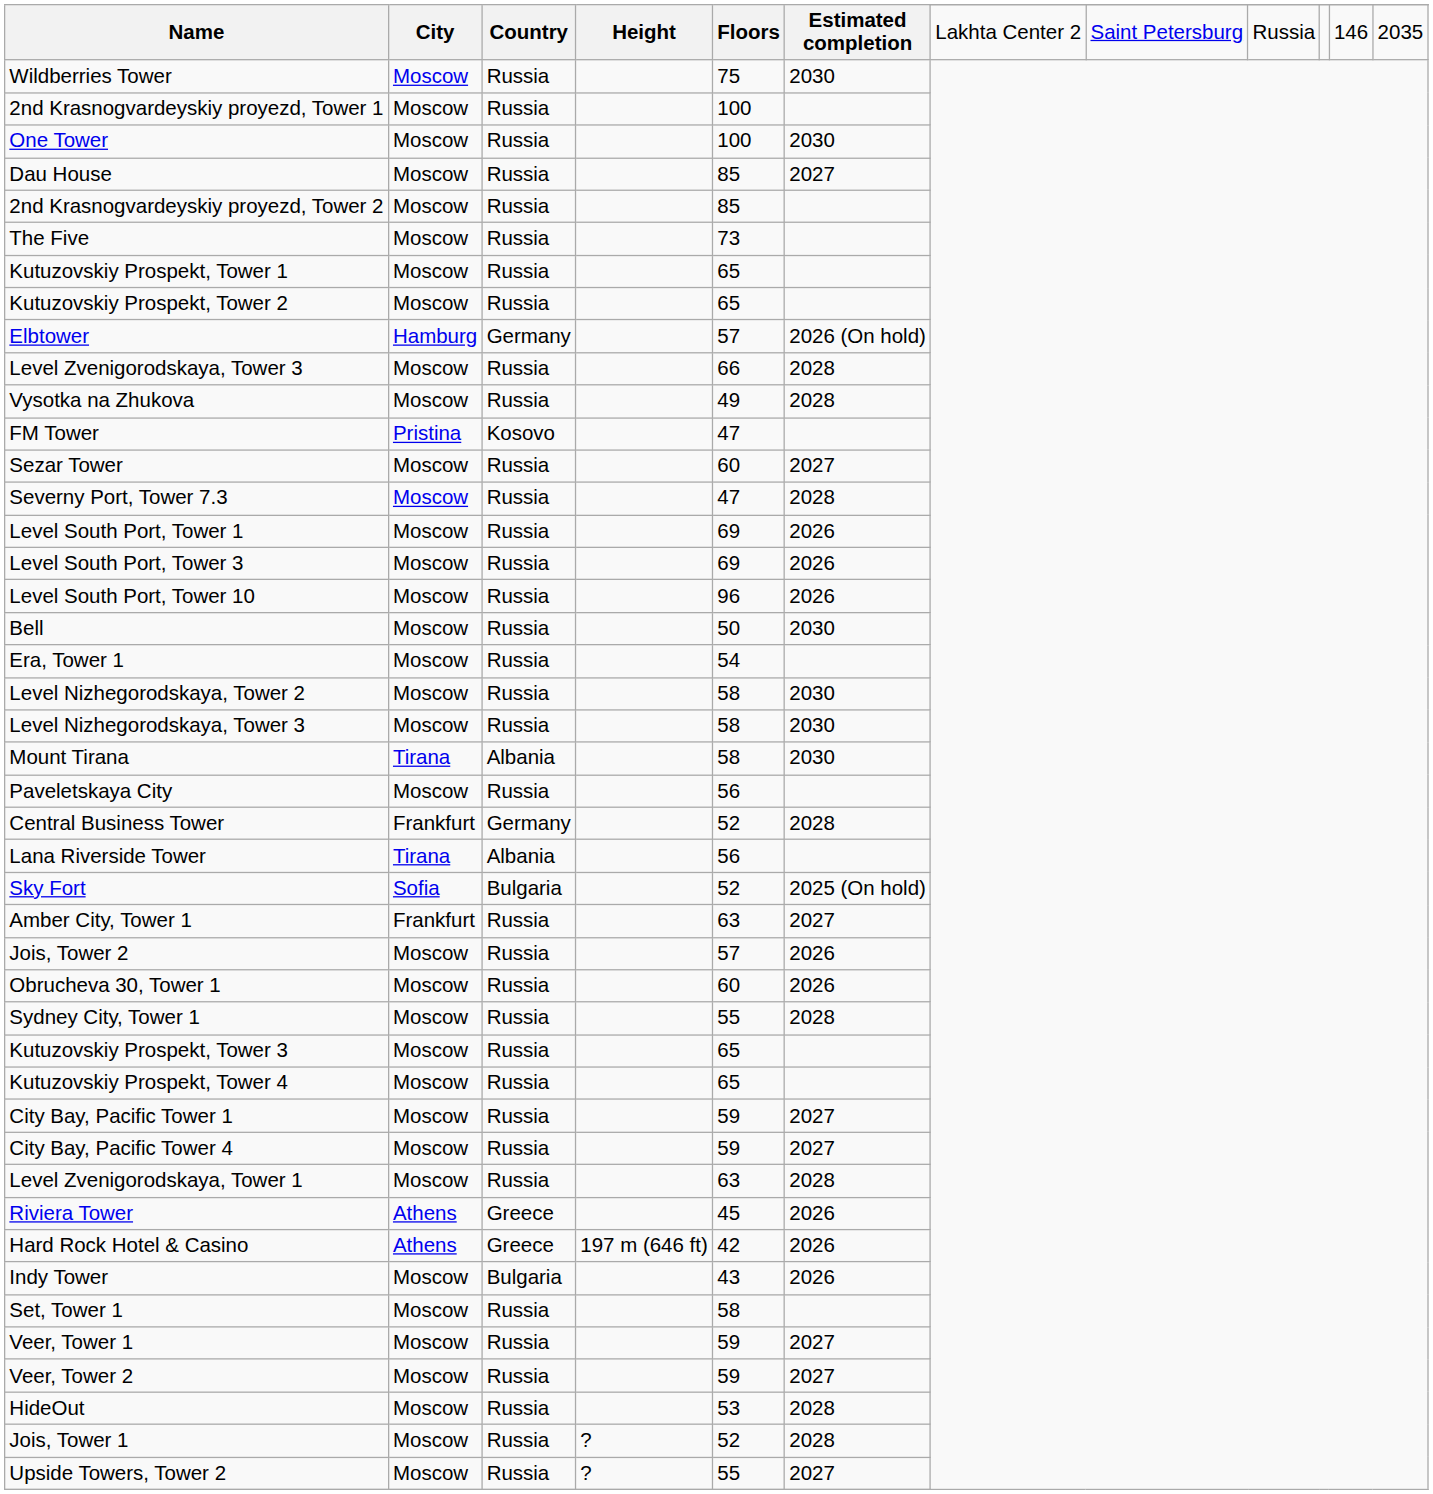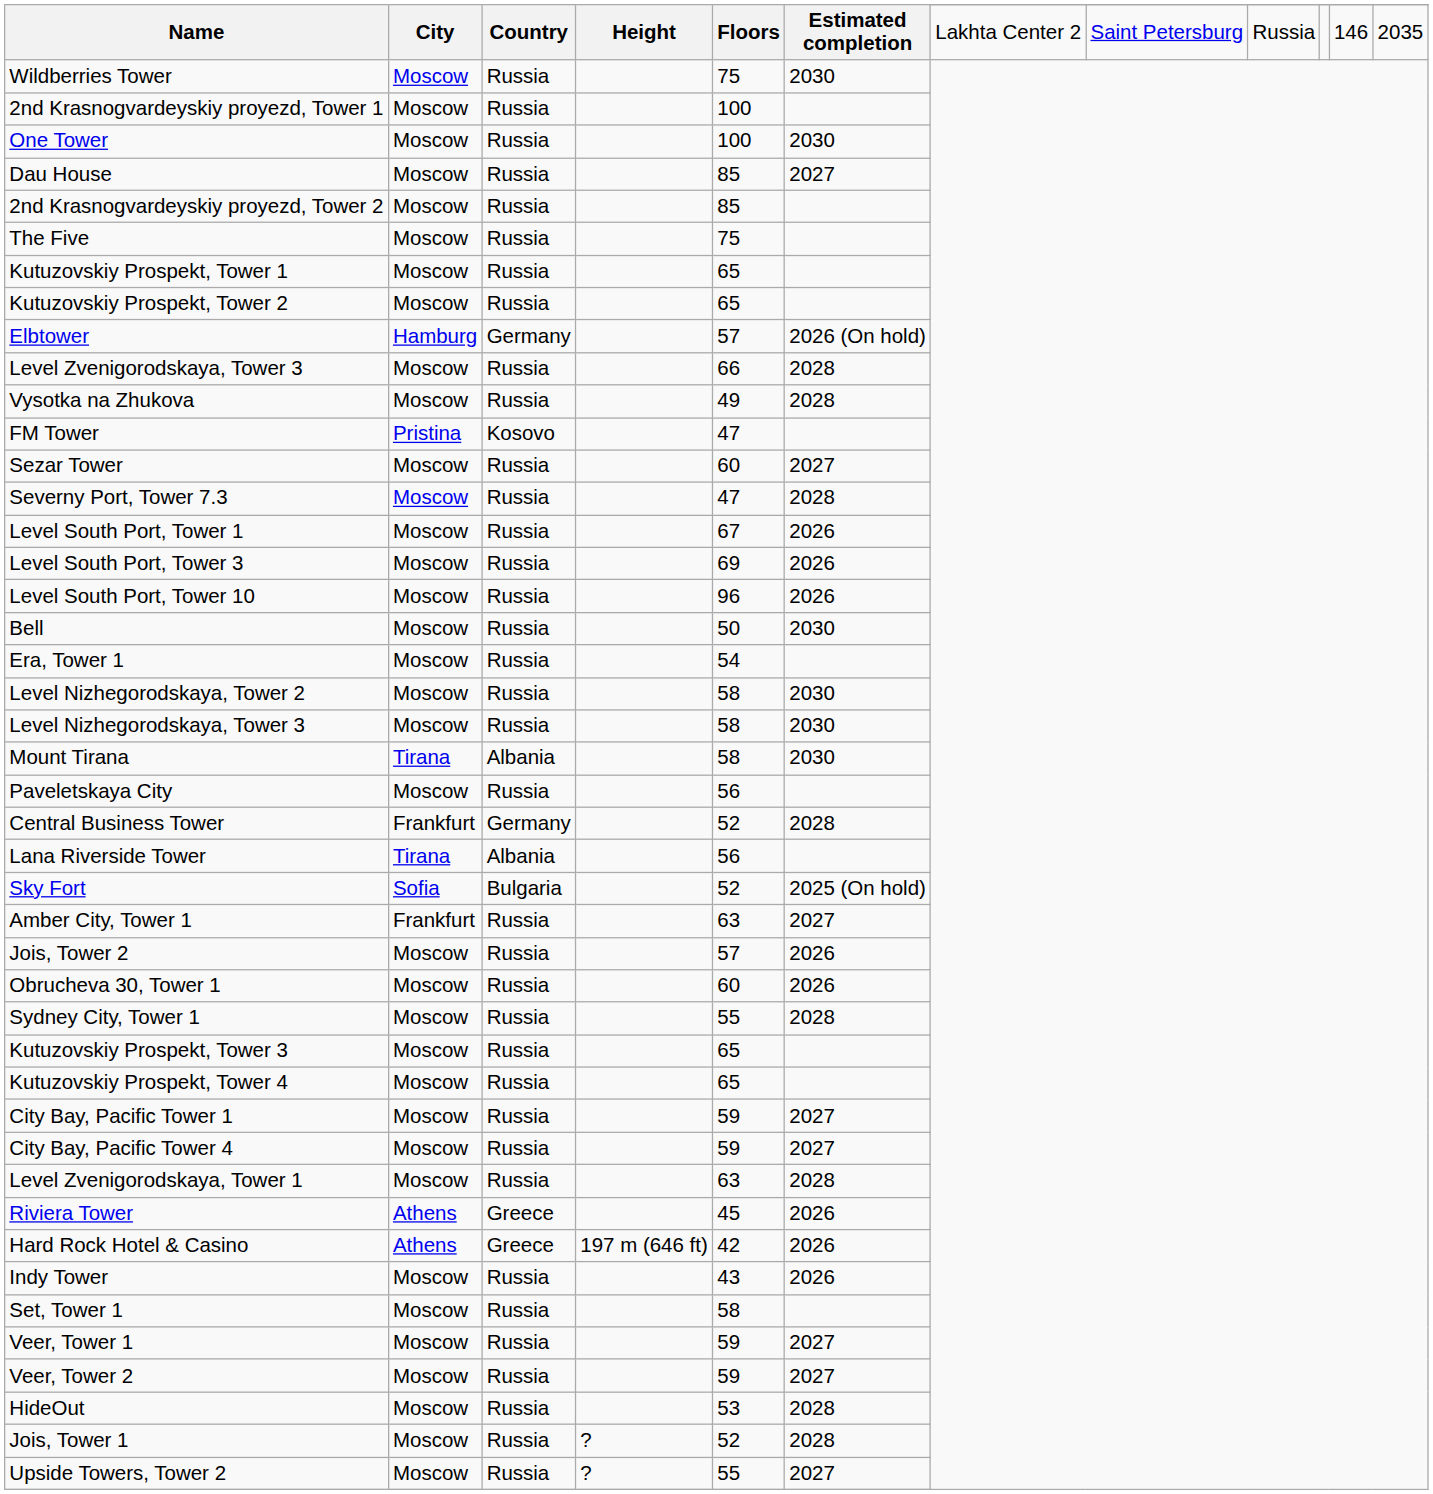The Five | Floors: 73 -> 75
Level South Port, Tower 1 | Floors: 69 -> 67
Indy Tower | Country: Bulgaria -> Russia
